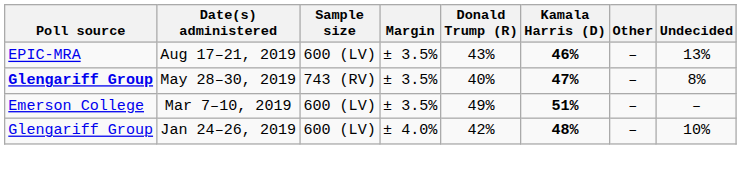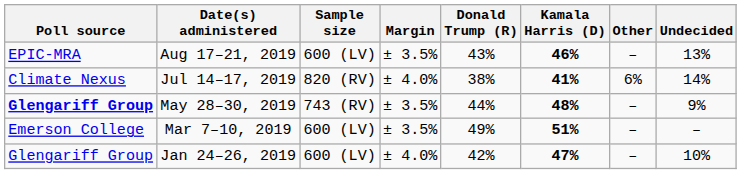+ row: Climate Nexus | Jul 14–17, 2019 | 820 (RV) | ± 4.0% | 38% | 41% | 6% | 14%
May 28–30, 2019 | Donald Trump (R): 40% -> 44%
May 28–30, 2019 | Kamala Harris (D): 47% -> 48%
May 28–30, 2019 | Undecided: 8% -> 9%
Jan 24–26, 2019 | Kamala Harris (D): 48% -> 47%
